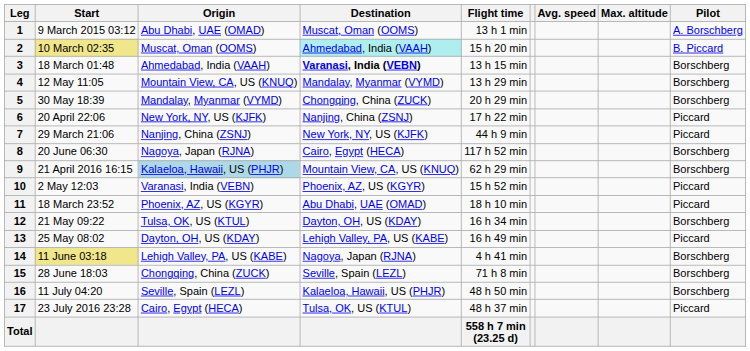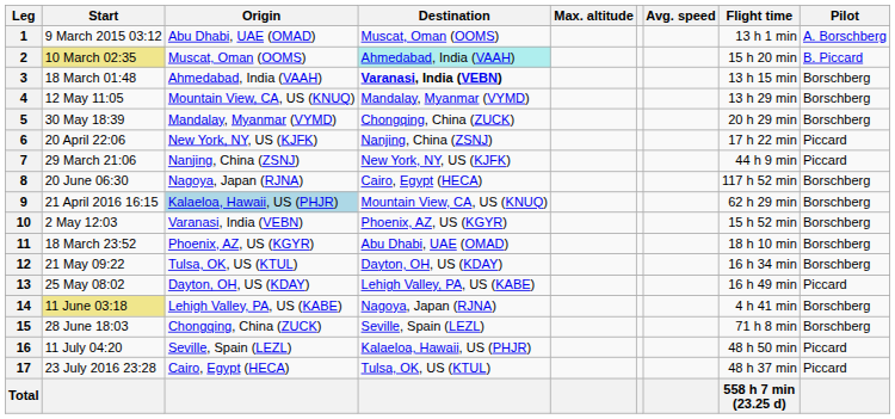columns swapped: Flight time <-> Max. altitude
10 | Pilot: Piccard -> Borschberg
11 | Pilot: Piccard -> Borschberg
16 | Pilot: Borschberg -> Piccard
